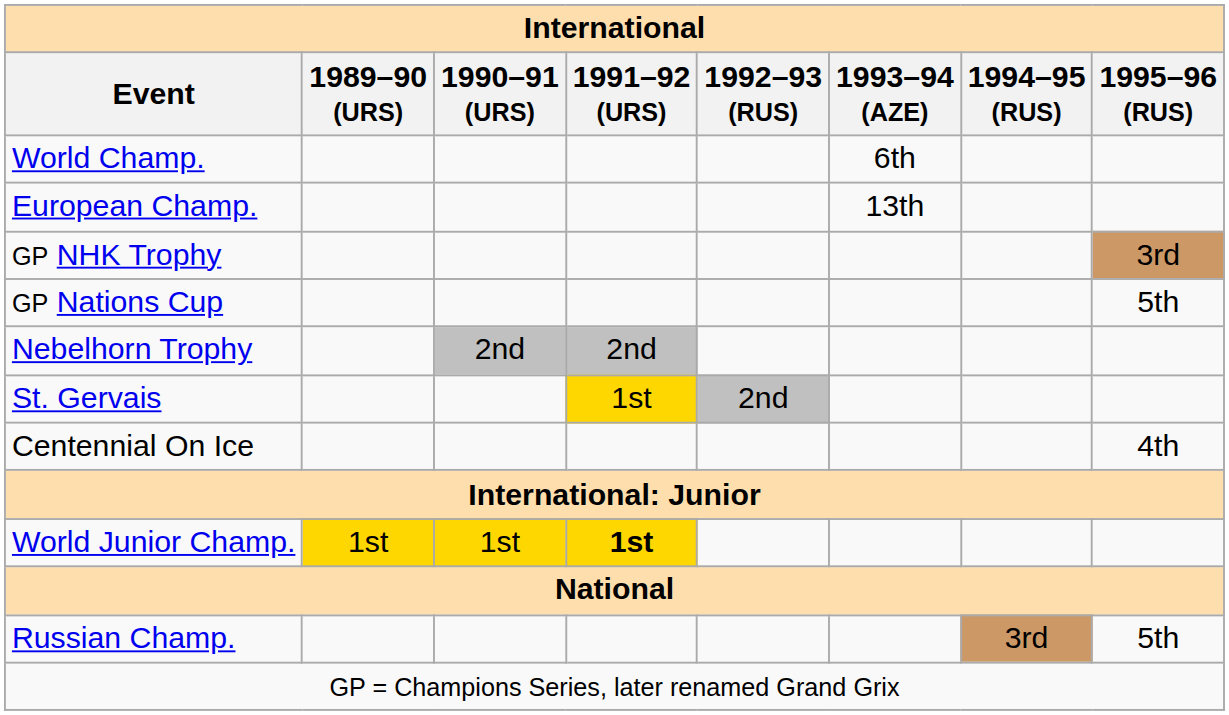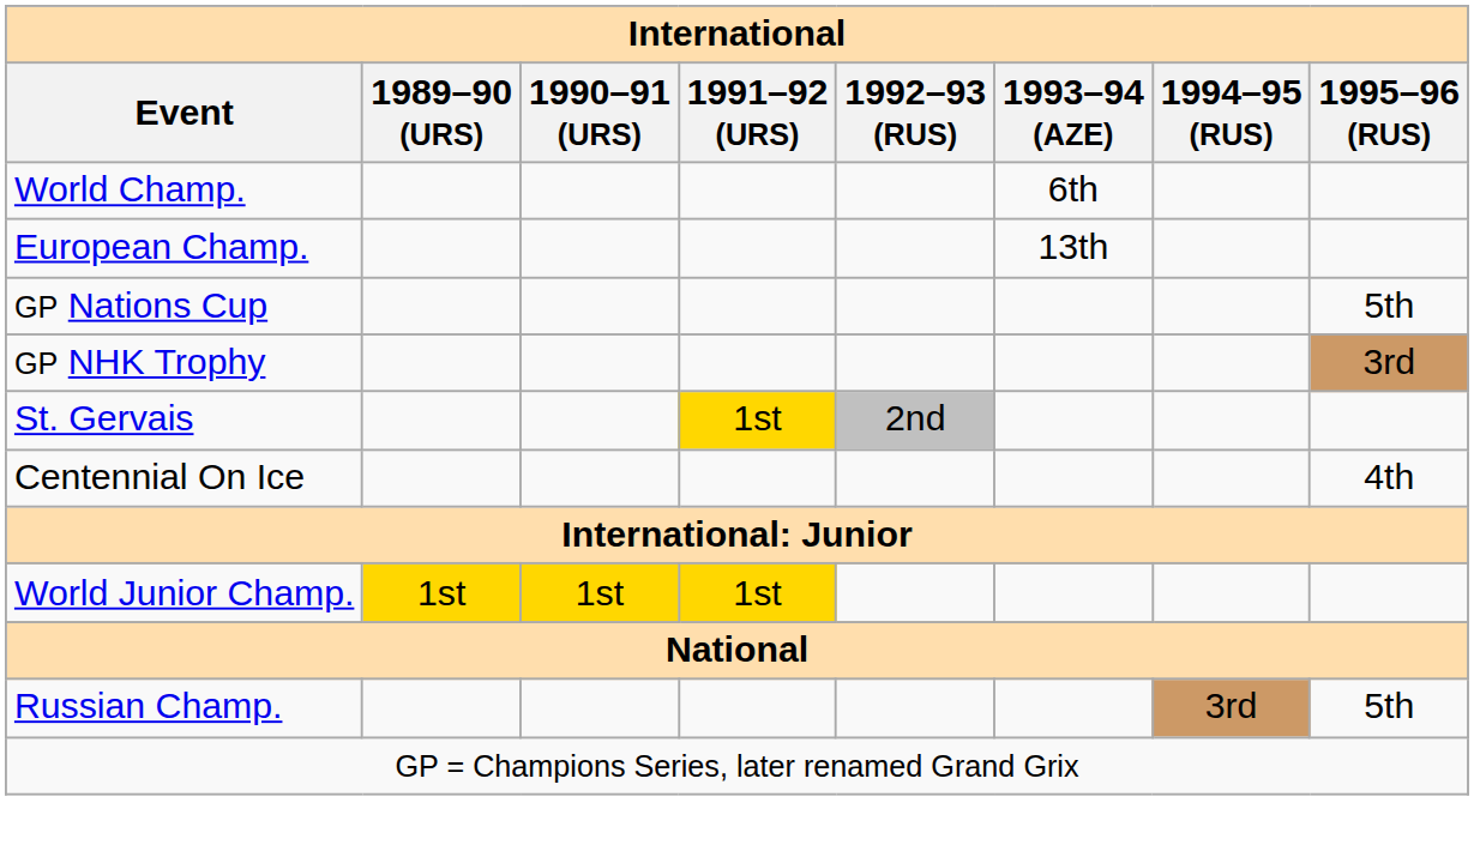rows swapped: GP NHK Trophy <-> GP Nations Cup
- row: Nebelhorn Trophy | 2nd | 2nd
World Junior Champ. | 1991–92 (URS): bold -> normal
